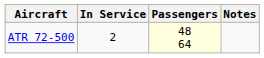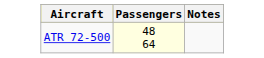- column: In Service | 2
